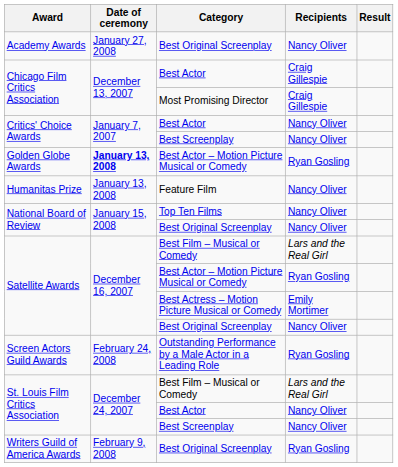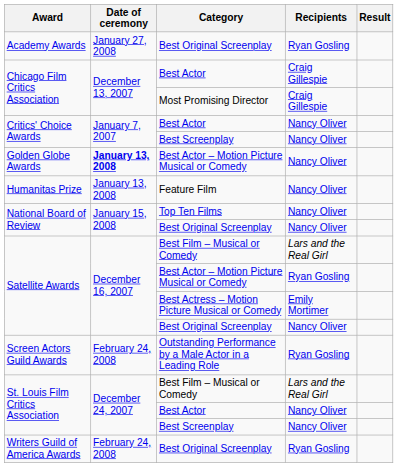Academy Awards | Recipients: Nancy Oliver -> Ryan Gosling
Golden Globe Awards | Recipients: Ryan Gosling -> Nancy Oliver
Writers Guild of America Awards | Date of ceremony: February 9, 2008 -> February 24, 2008
